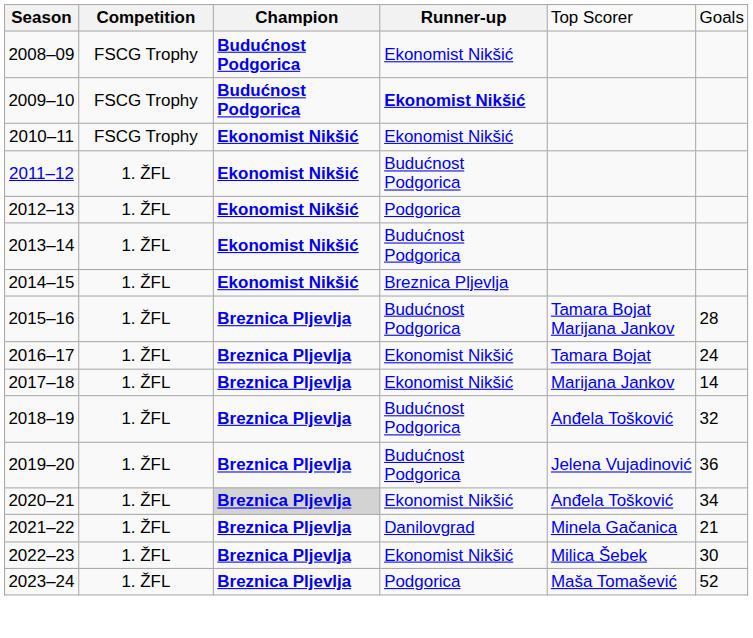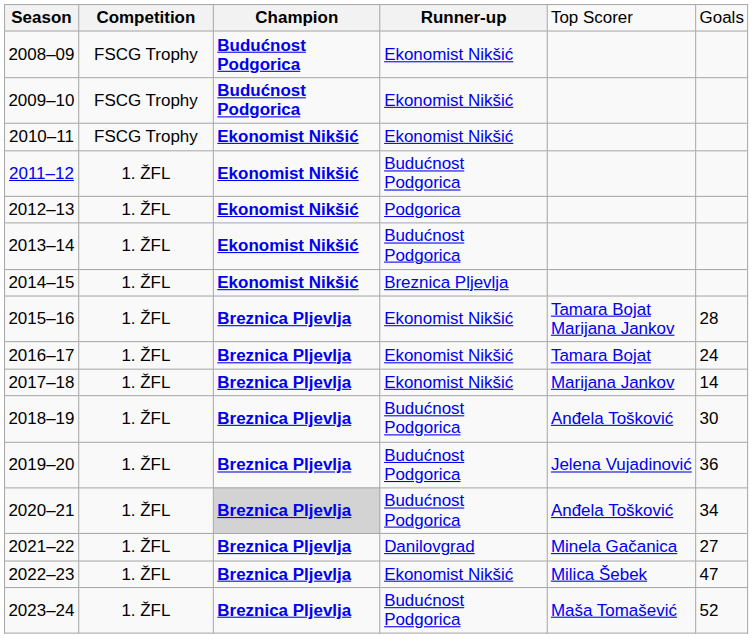2009–10 | column 4: bold -> normal
2015–16 | column 4: Budućnost Podgorica -> Ekonomist Nikšić
2018–19 | column 6: 32 -> 30
2020–21 | column 4: Ekonomist Nikšić -> Budućnost Podgorica
2021–22 | column 6: 21 -> 27
2022–23 | column 6: 30 -> 47
2023–24 | column 4: Podgorica -> Budućnost Podgorica
